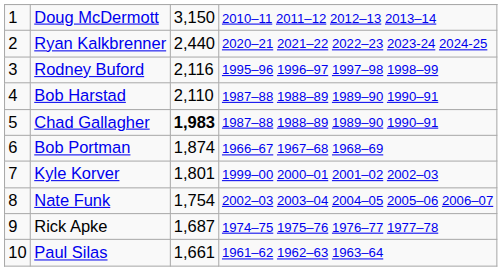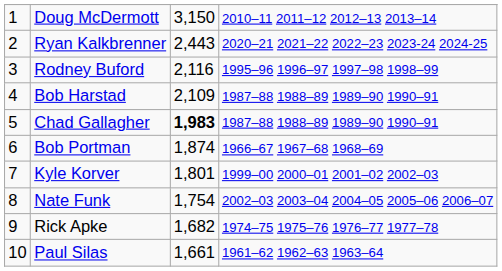Ryan Kalkbrenner | column 3: 2,440 -> 2,443
Bob Harstad | column 3: 2,110 -> 2,109
Rick Apke | column 3: 1,687 -> 1,682
